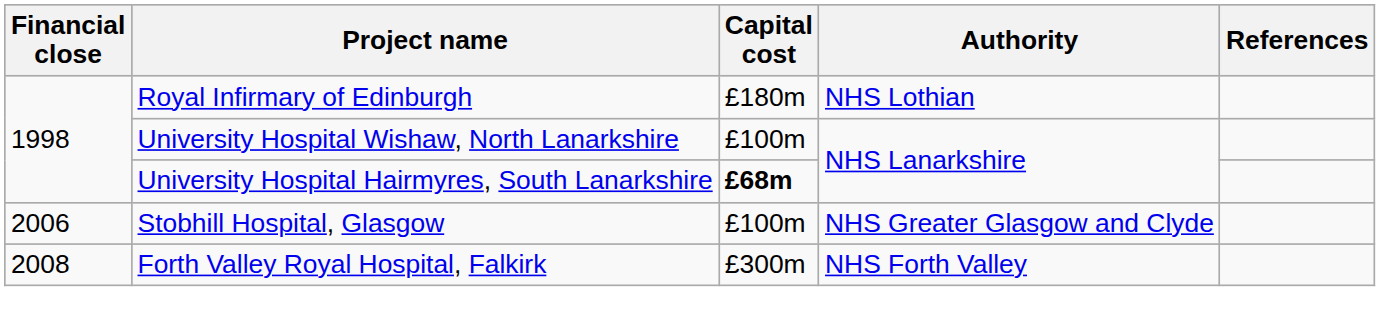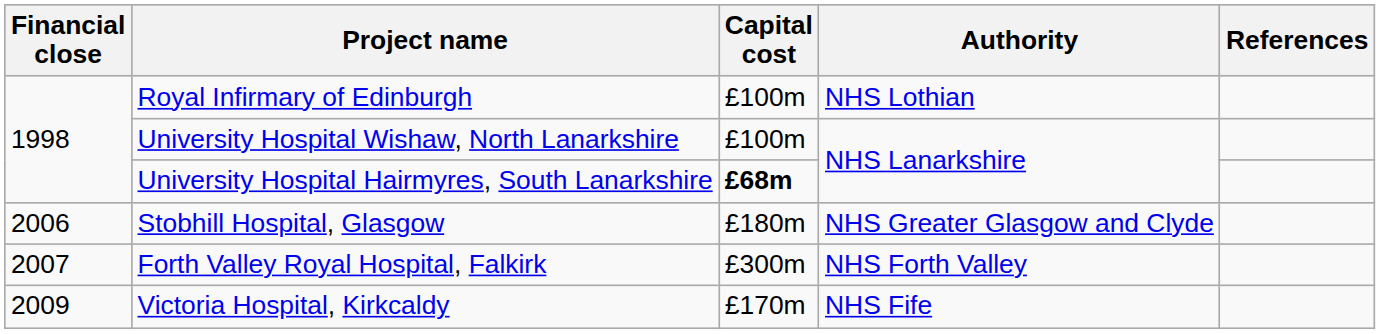Royal Infirmary of Edinburgh | Capital cost: £180m -> £100m
Stobhill Hospital, Glasgow | Capital cost: £100m -> £180m
Forth Valley Royal Hospital, Falkirk | Financial close: 2008 -> 2007
+ row: 2009 | Victoria Hospital, Kirkcaldy | £170m | NHS Fife
